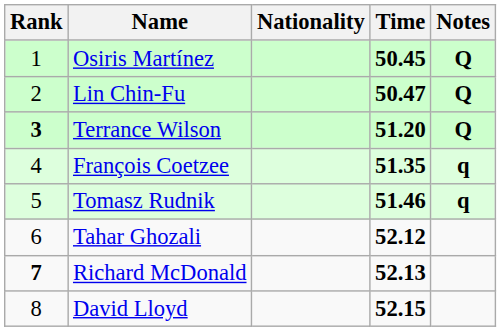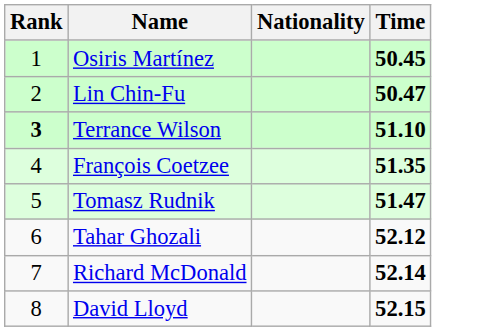- column: Notes | Q | Q | Q | q | q
Terrance Wilson | Time: 51.20 -> 51.10
Tomasz Rudnik | Time: 51.46 -> 51.47
Richard McDonald | Rank: bold -> normal
Richard McDonald | Time: 52.13 -> 52.14
